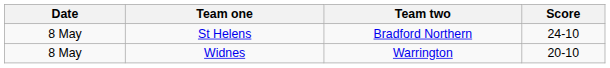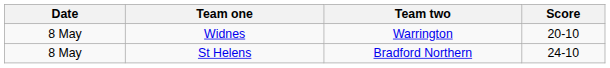rows swapped: St Helens <-> Widnes
